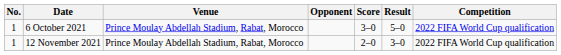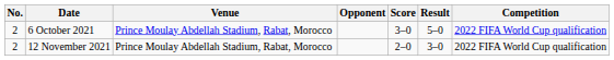6 October 2021 | No.: 1 -> 2
12 November 2021 | No.: 1 -> 2
